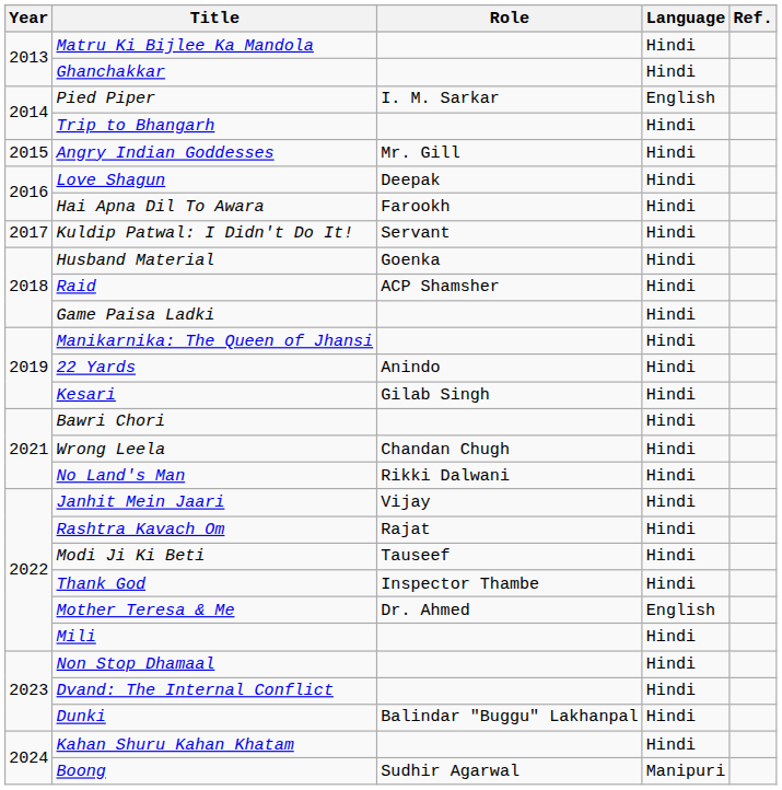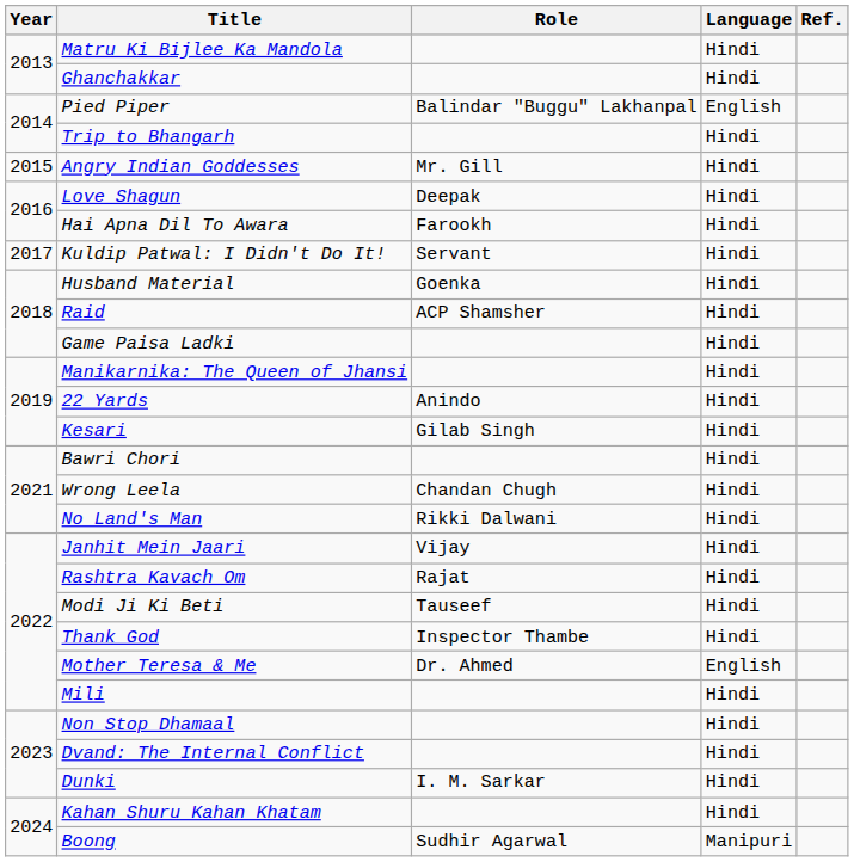Pied Piper | Role: I. M. Sarkar -> Balindar "Buggu" Lakhanpal
Dunki | Role: Balindar "Buggu" Lakhanpal -> I. M. Sarkar
